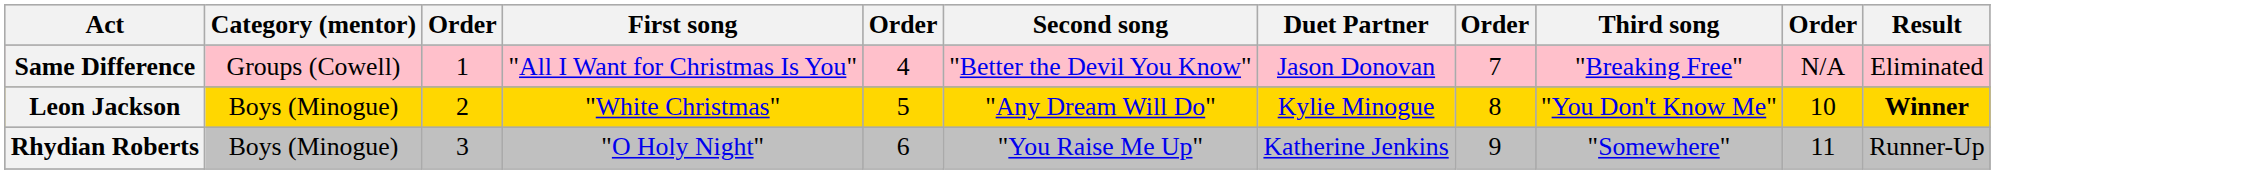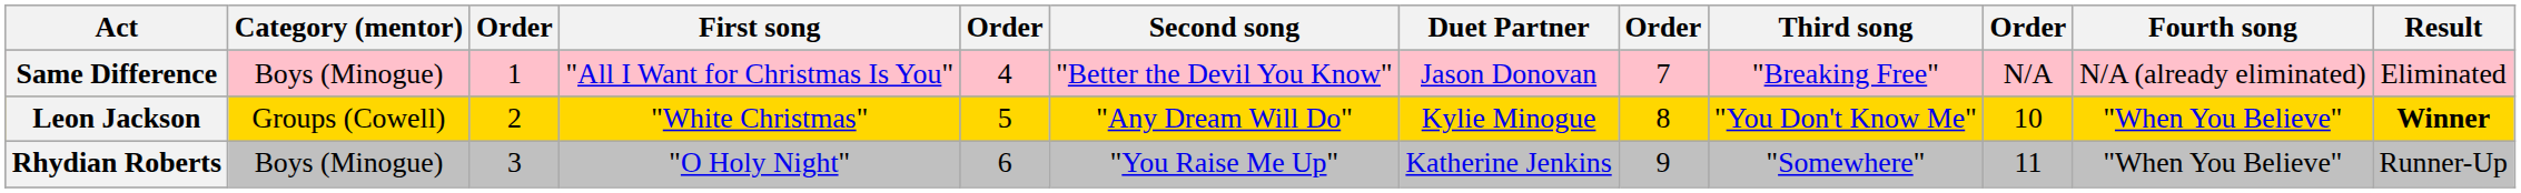+ column: Fourth song | N/A (already eliminated) | "When You Believe" | "When You Believe"
Same Difference | Category (mentor): Groups (Cowell) -> Boys (Minogue)
Leon Jackson | Category (mentor): Boys (Minogue) -> Groups (Cowell)
